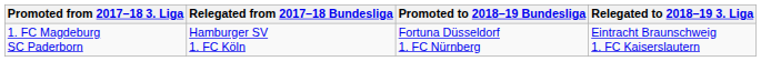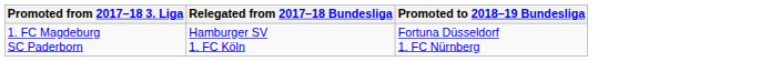- column: Relegated to 2018–19 3. Liga | Eintracht Braunschweig 1. FC Kaiserslautern
